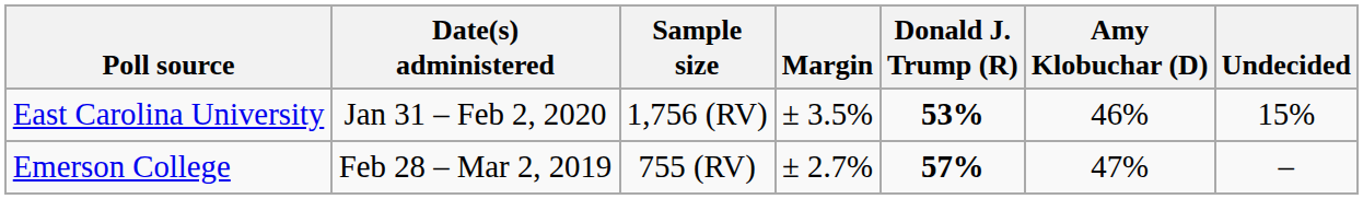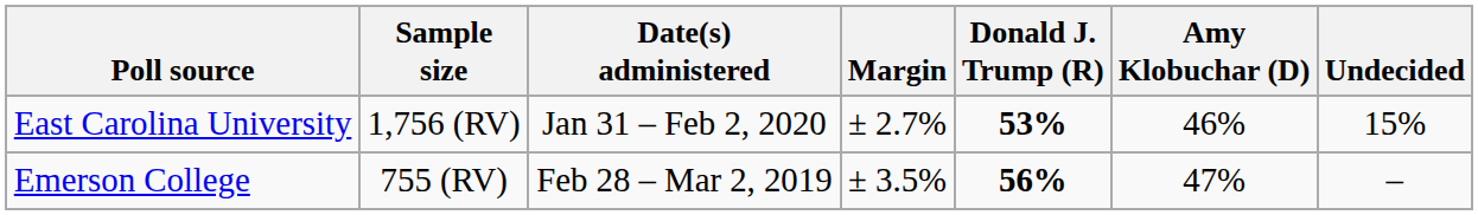columns swapped: Date(s) administered <-> Sample size
East Carolina University | Margin: ± 3.5% -> ± 2.7%
Emerson College | Margin: ± 2.7% -> ± 3.5%
Emerson College | Donald J. Trump (R): 57% -> 56%
